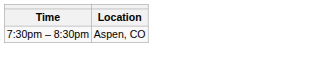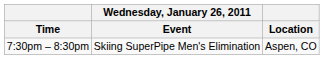+ column: Wednesday, January 26, 2011 | Event | Skiing SuperPipe Men's Elimination
